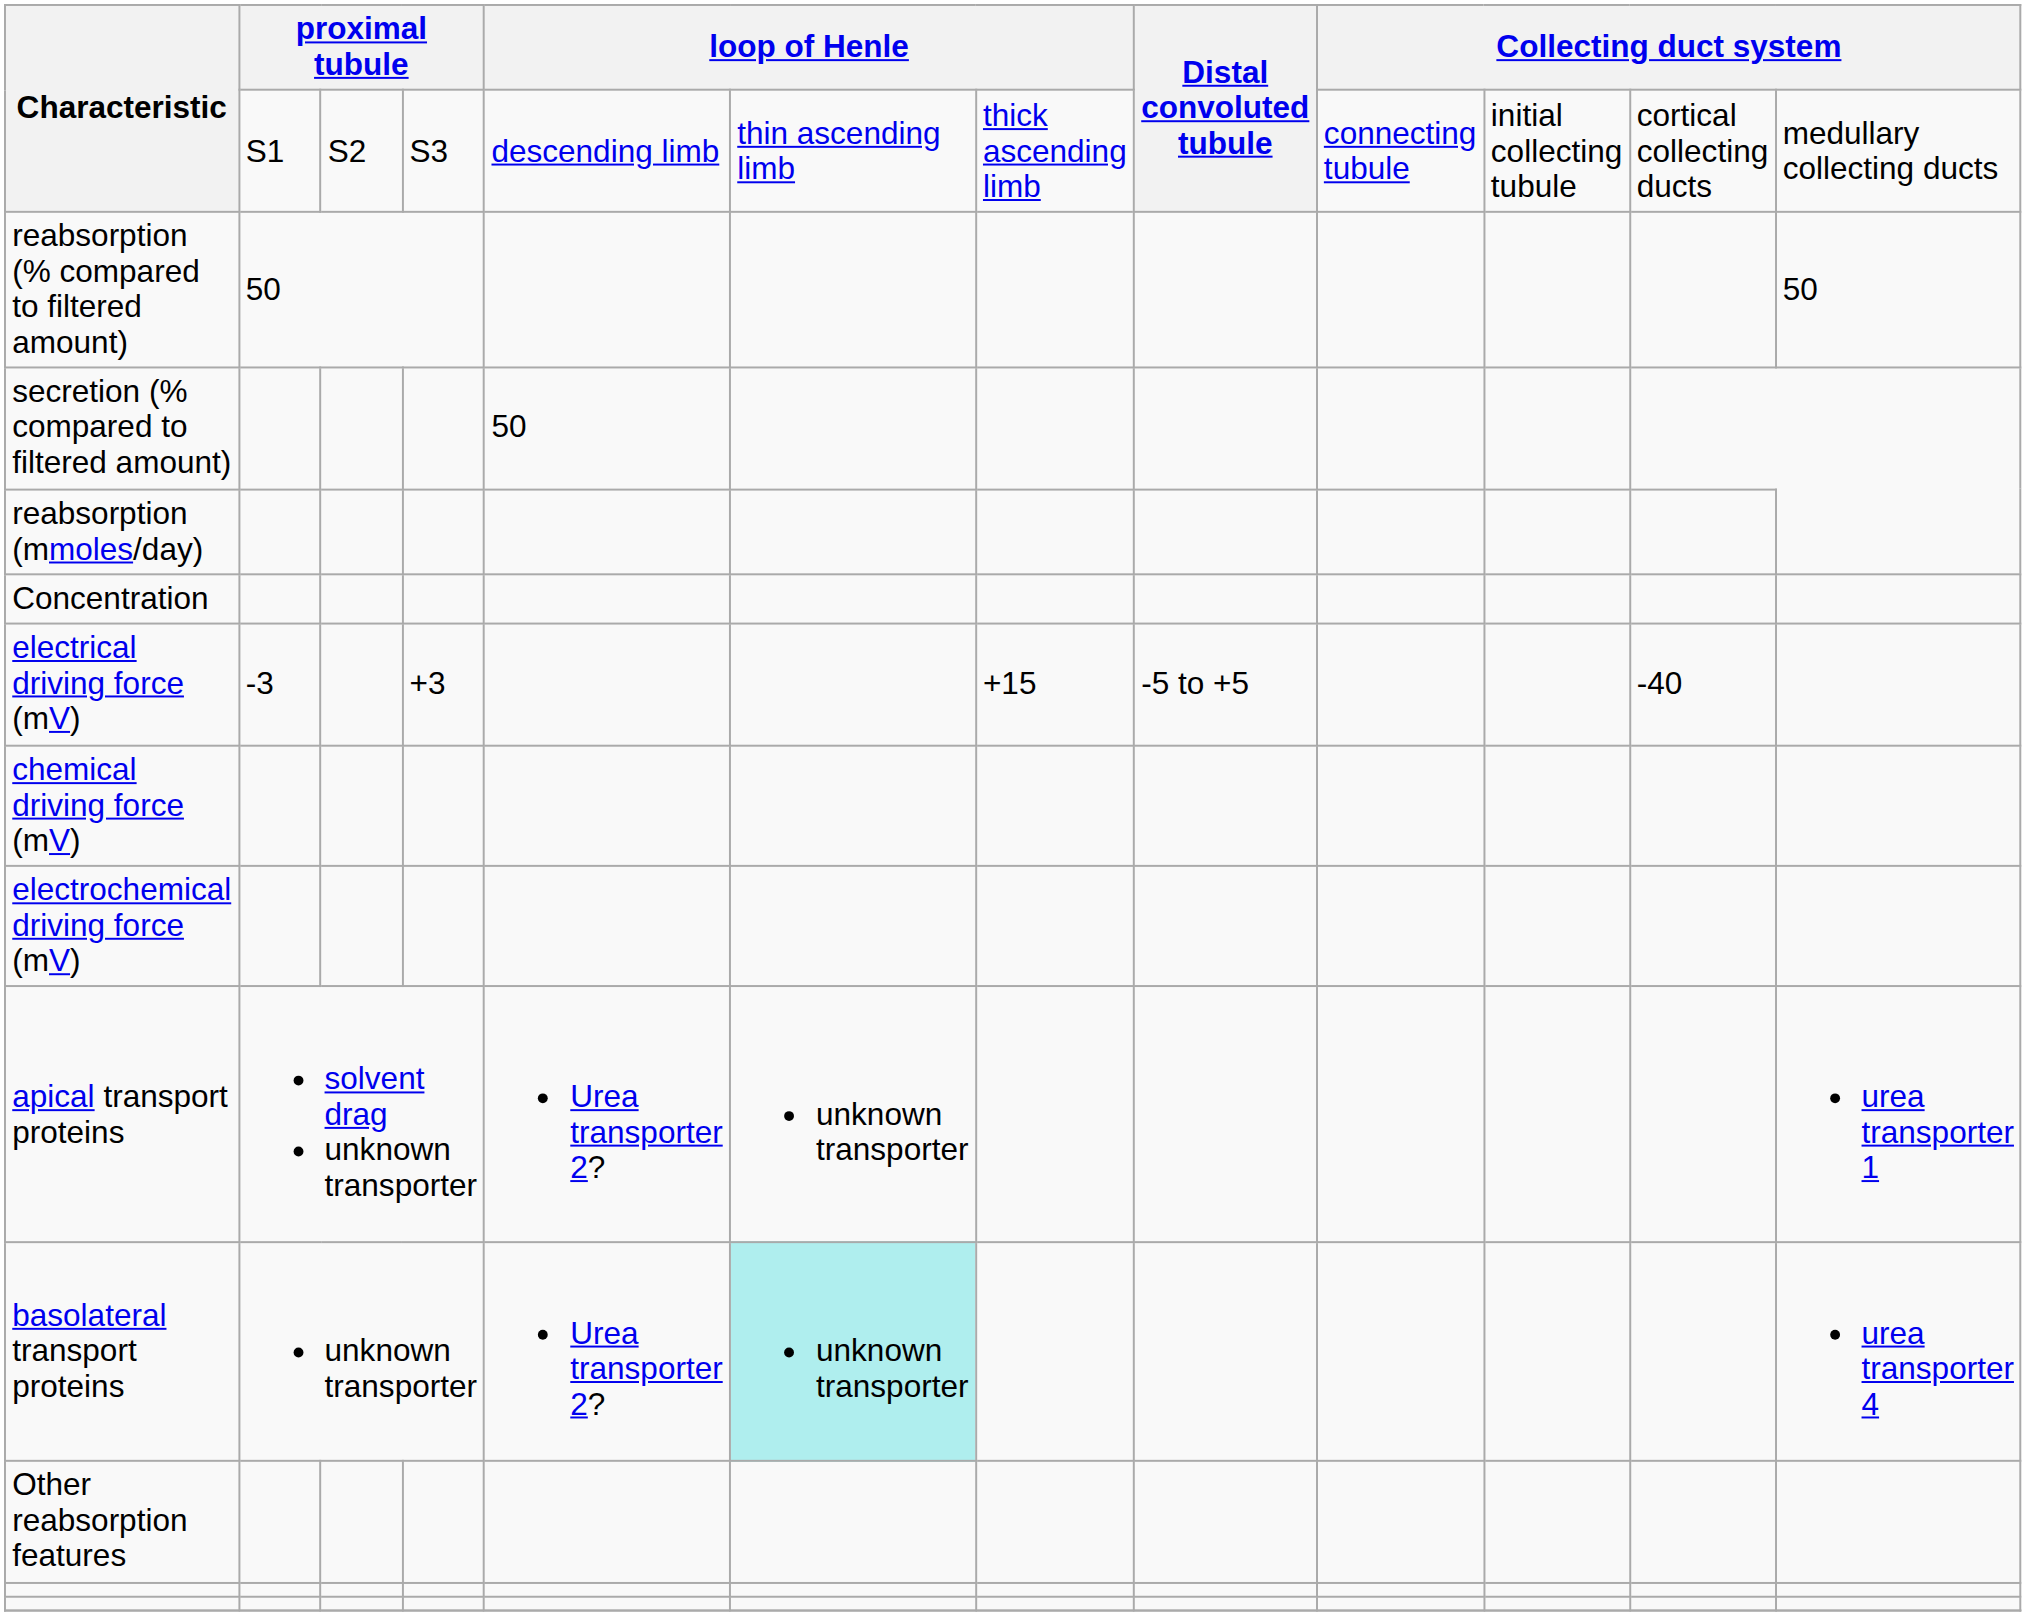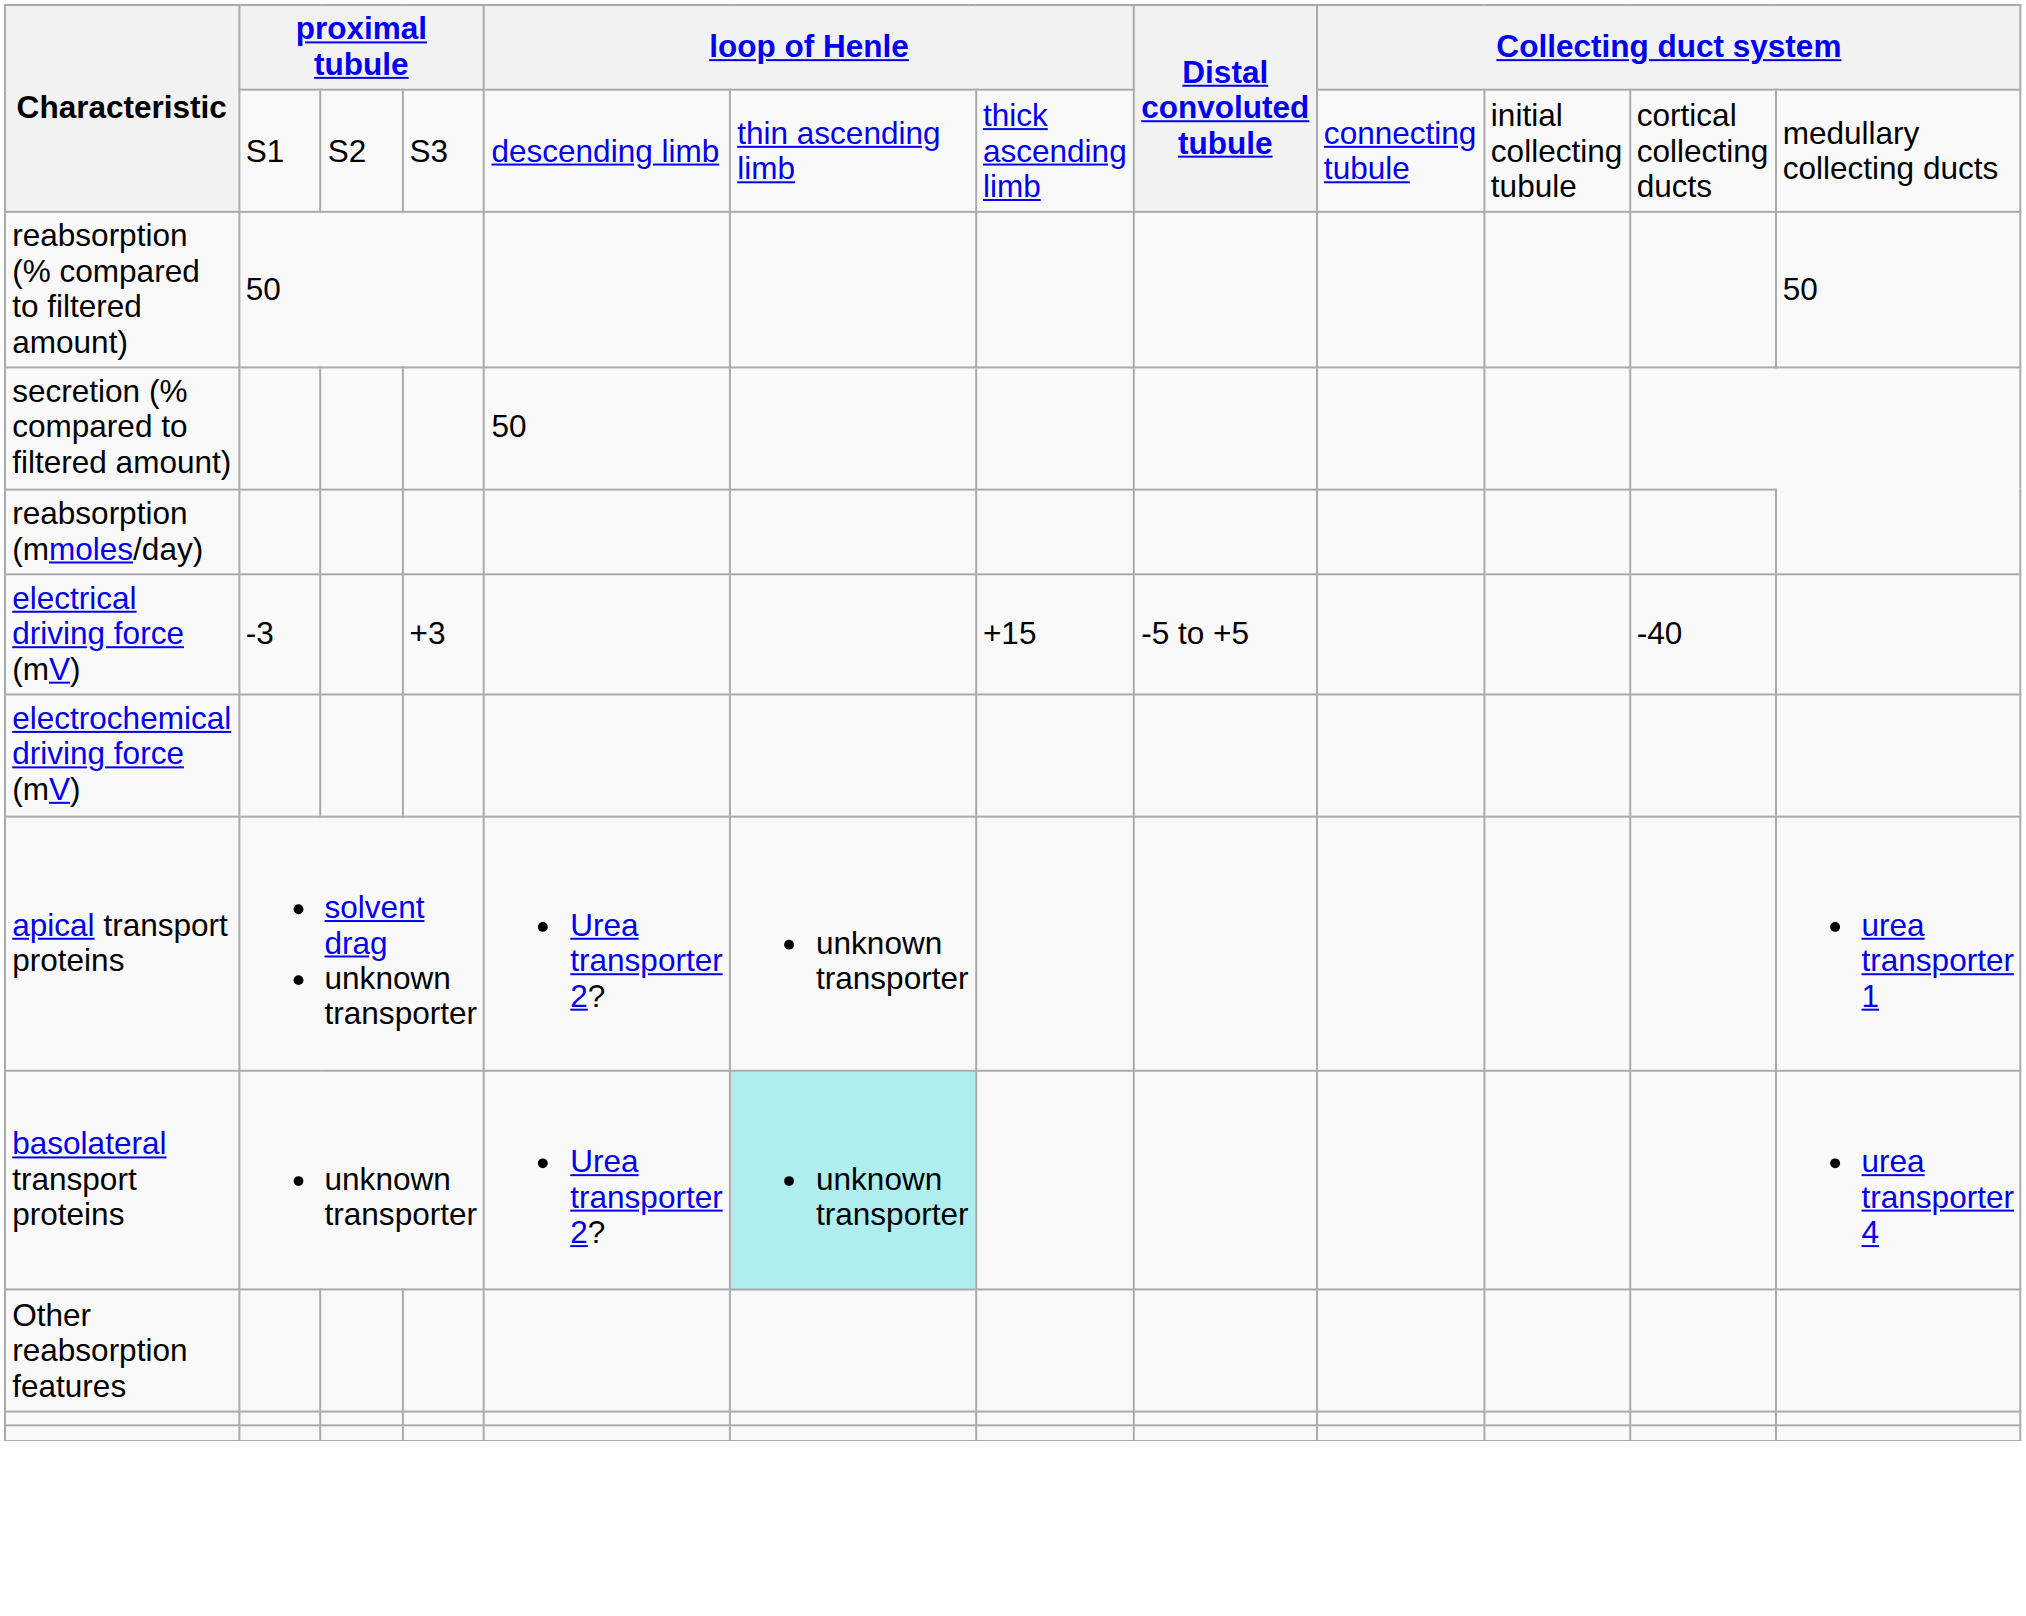- row: Concentration
- row: chemical driving force (mV)
